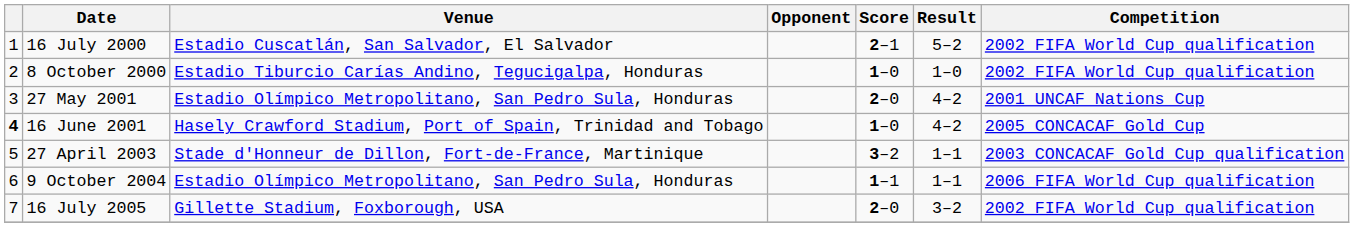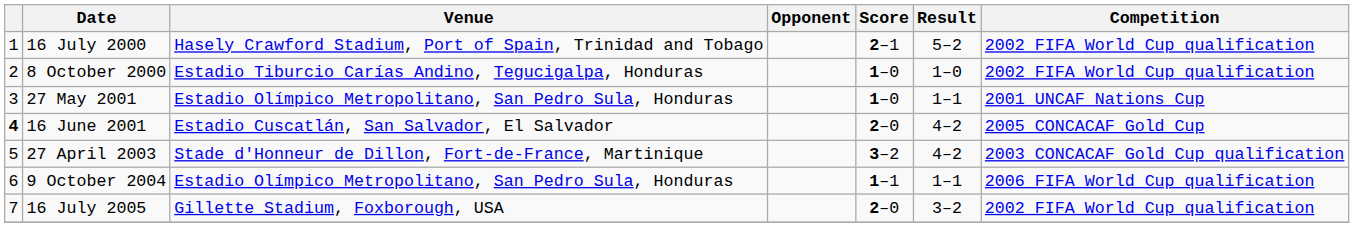16 July 2000 | Venue: Estadio Cuscatlán, San Salvador, El Salvador -> Hasely Crawford Stadium, Port of Spain, Trinidad and Tobago
27 May 2001 | Score: 2–0 -> 1–0
27 May 2001 | Result: 4–2 -> 1–1
16 June 2001 | Venue: Hasely Crawford Stadium, Port of Spain, Trinidad and Tobago -> Estadio Cuscatlán, San Salvador, El Salvador
16 June 2001 | Score: 1–0 -> 2–0
27 April 2003 | Result: 1–1 -> 4–2
